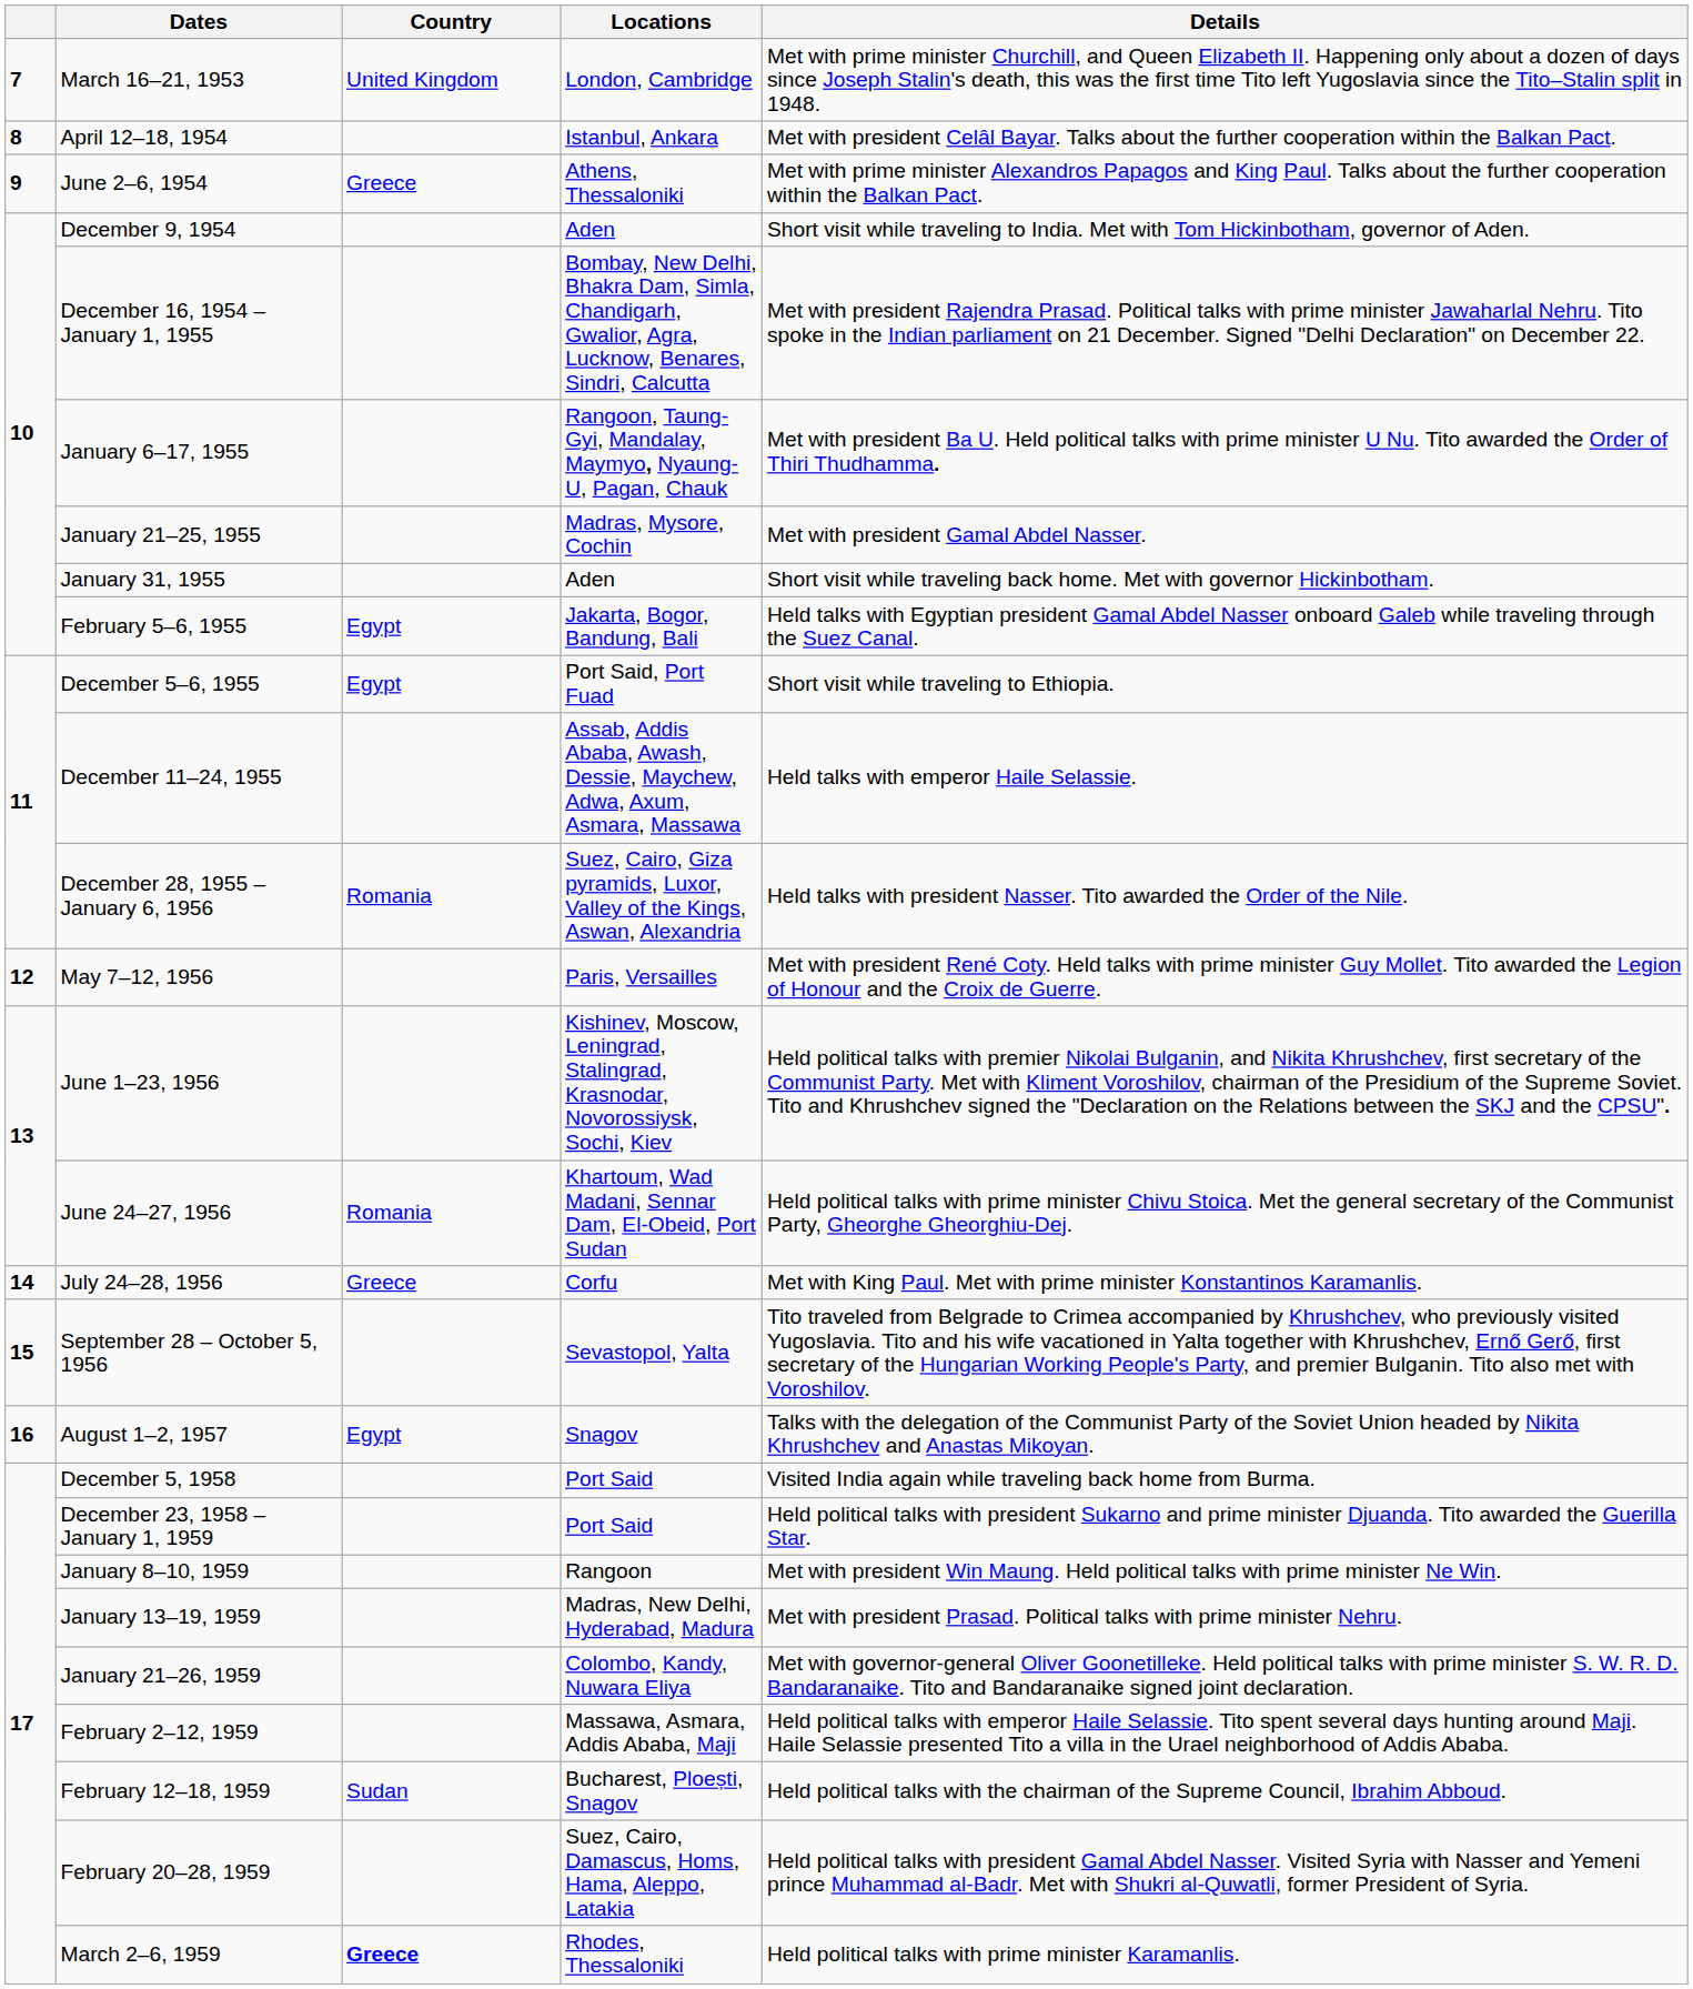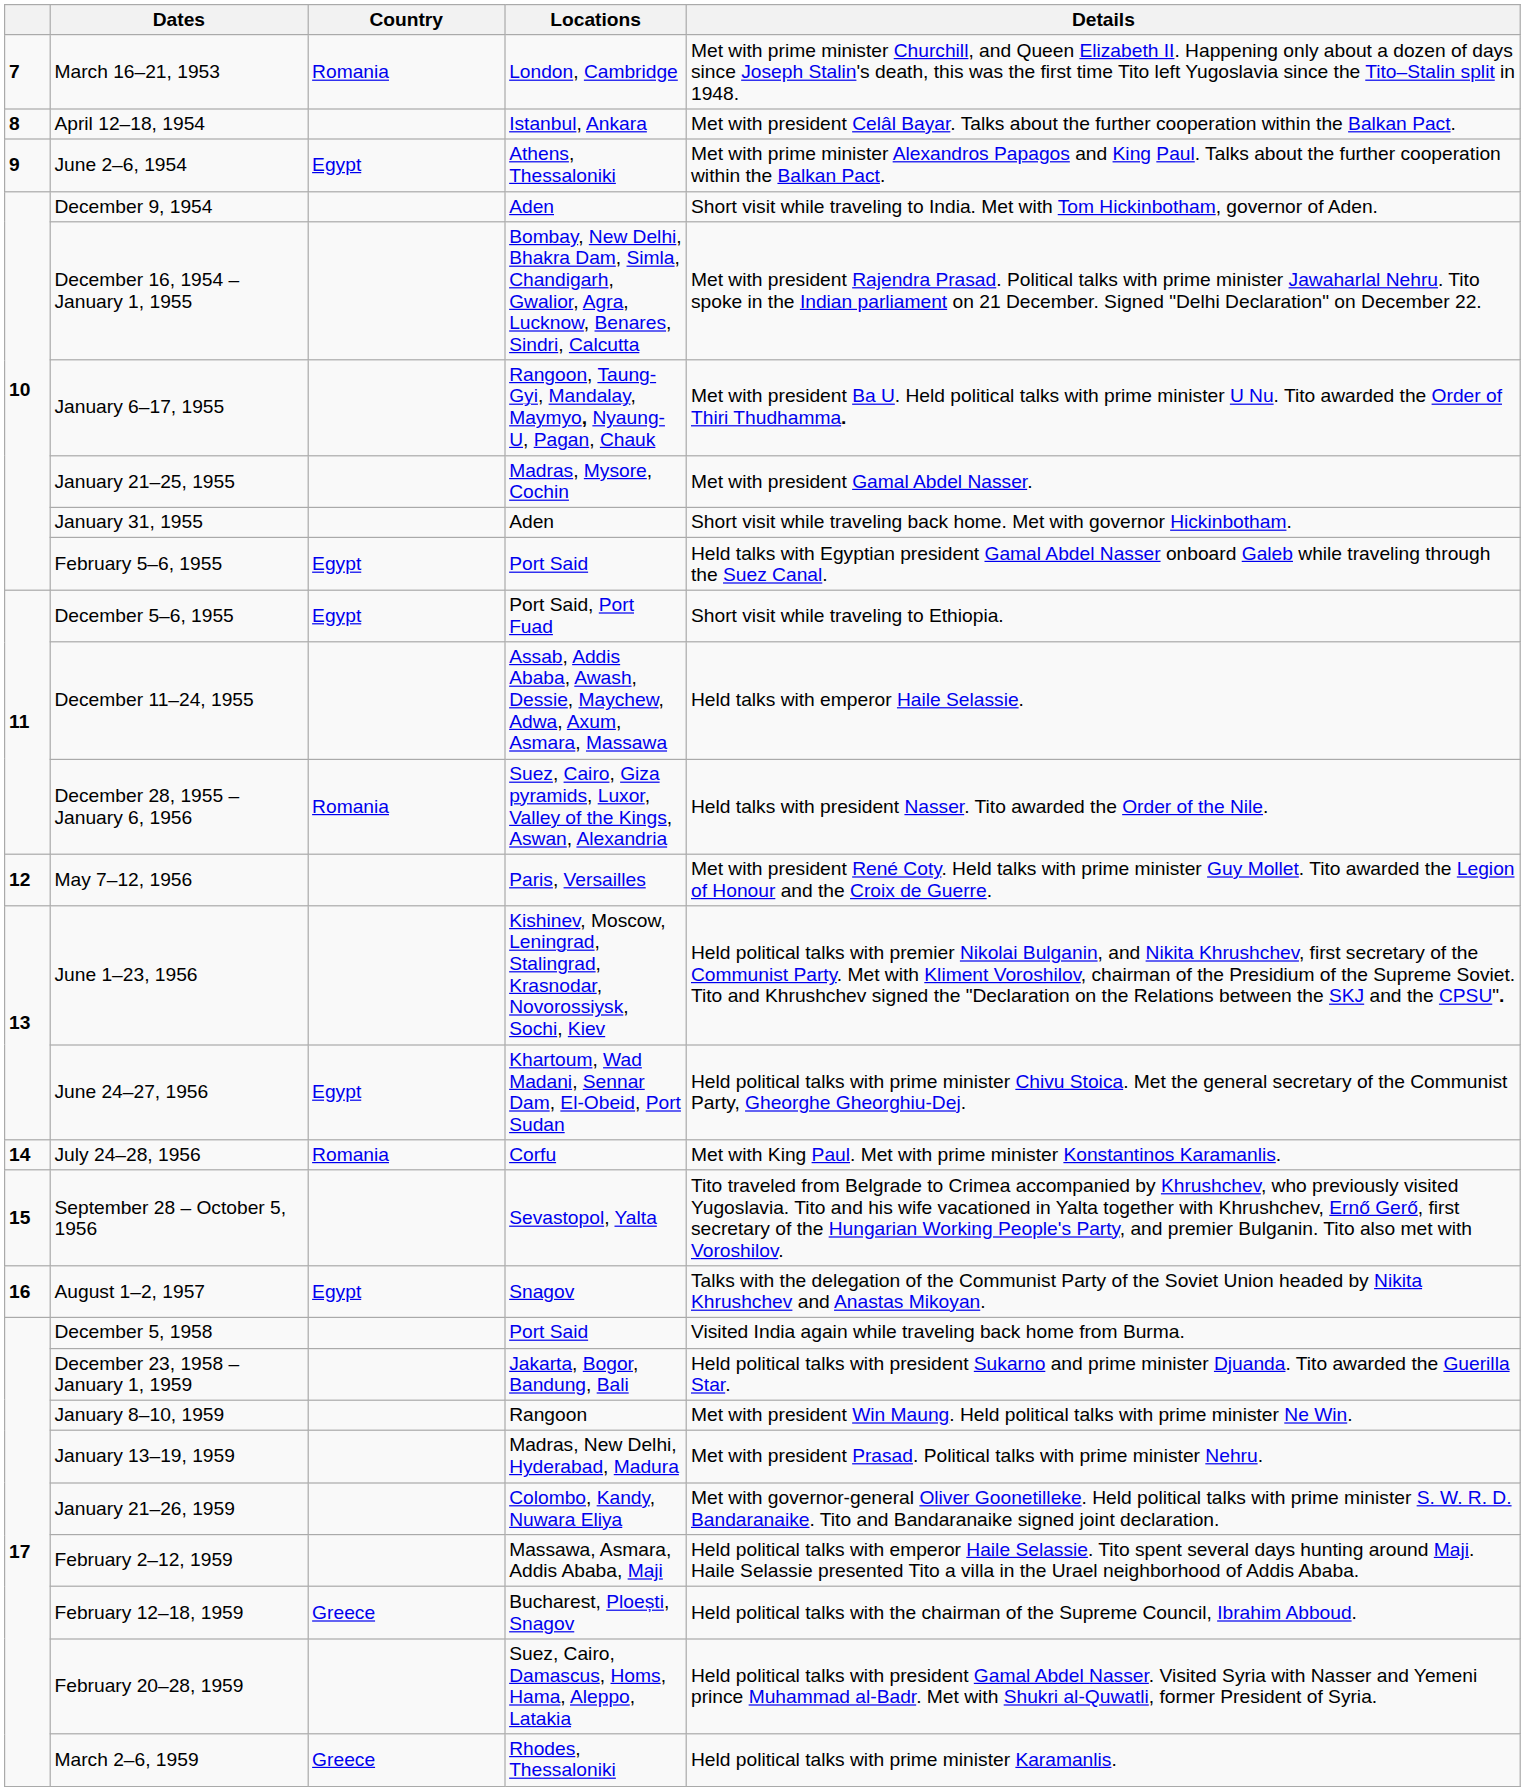March 16–21, 1953 | Country: United Kingdom -> Romania
June 2–6, 1954 | Country: Greece -> Egypt
February 5–6, 1955 | Locations: Jakarta, Bogor, Bandung, Bali -> Port Said
June 24–27, 1956 | Country: Romania -> Egypt
July 24–28, 1956 | Country: Greece -> Romania
December 23, 1958 – January 1, 1959 | Locations: Port Said -> Jakarta, Bogor, Bandung, Bali
February 12–18, 1959 | Country: Sudan -> Greece
March 2–6, 1959 | Country: bold -> normal
